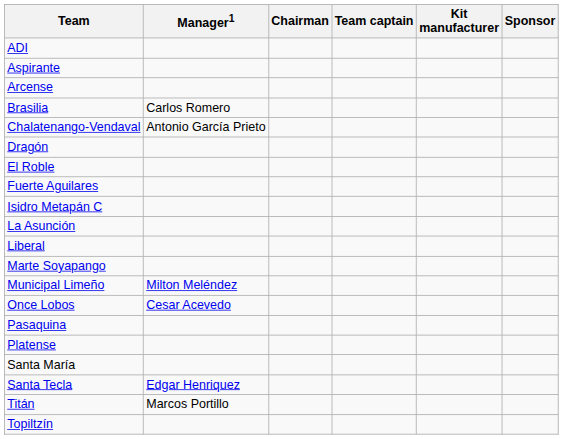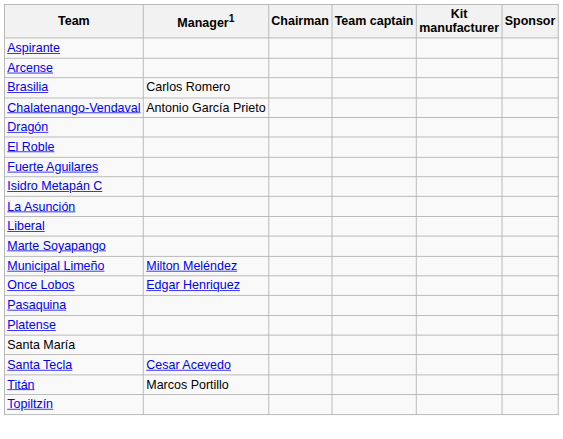- row: ADI
Once Lobos | Manager1: Cesar Acevedo -> Edgar Henriquez
Santa Tecla | Manager1: Edgar Henriquez -> Cesar Acevedo
